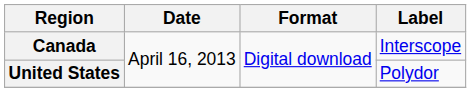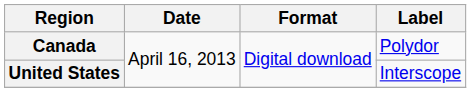Canada | Label: Interscope -> Polydor
United States | Label: Polydor -> Interscope
